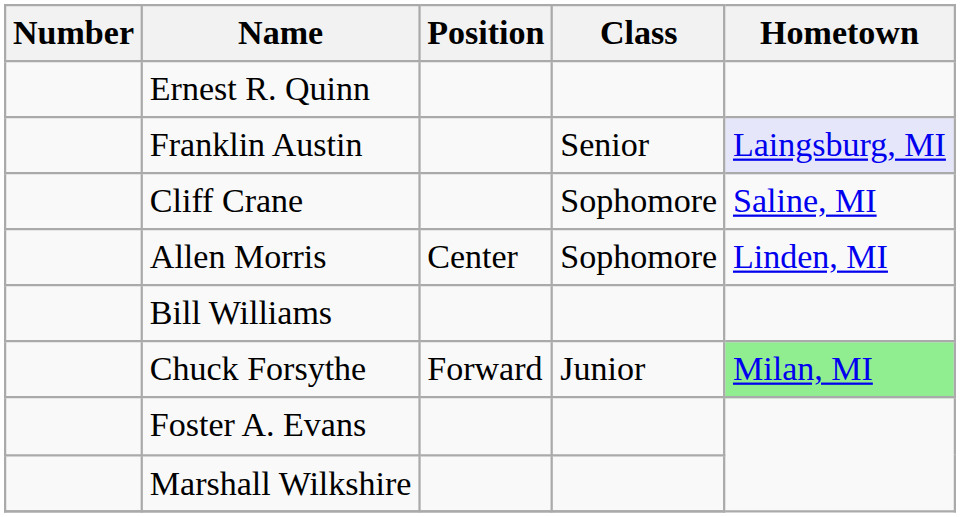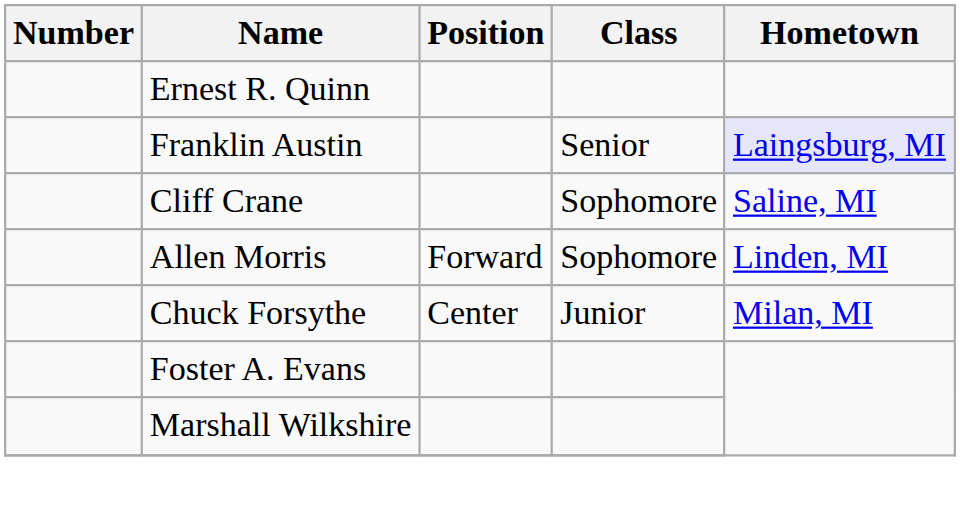Allen Morris | Position: Center -> Forward
- row: Bill Williams
Chuck Forsythe | Position: Forward -> Center
Chuck Forsythe | Hometown: lightgreen background -> no background
